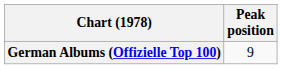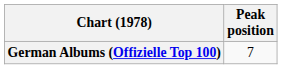German Albums (Offizielle Top 100) | Peak position: 9 -> 7
